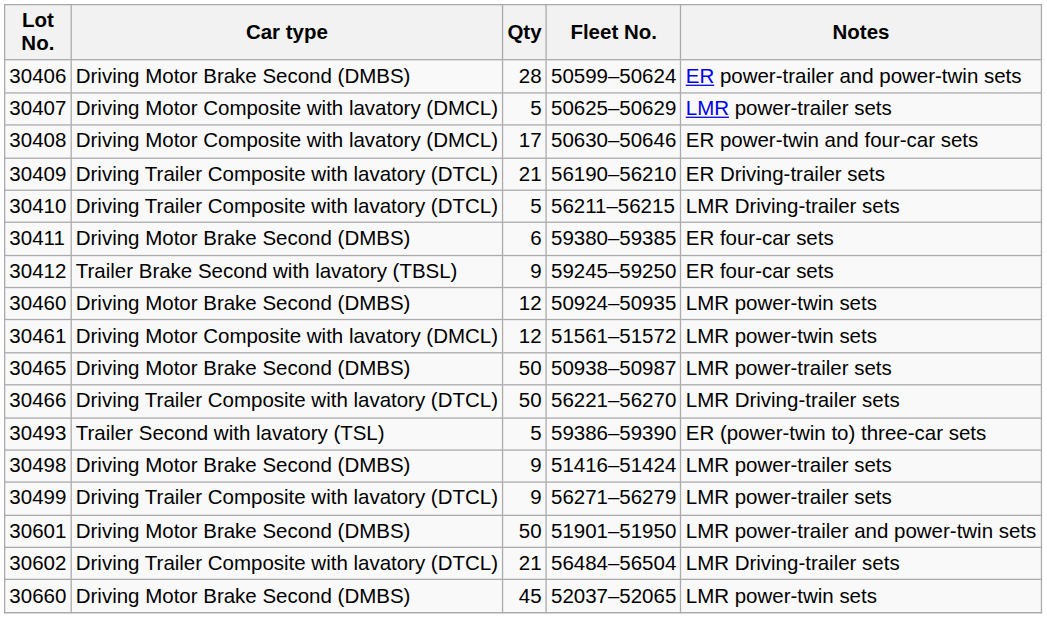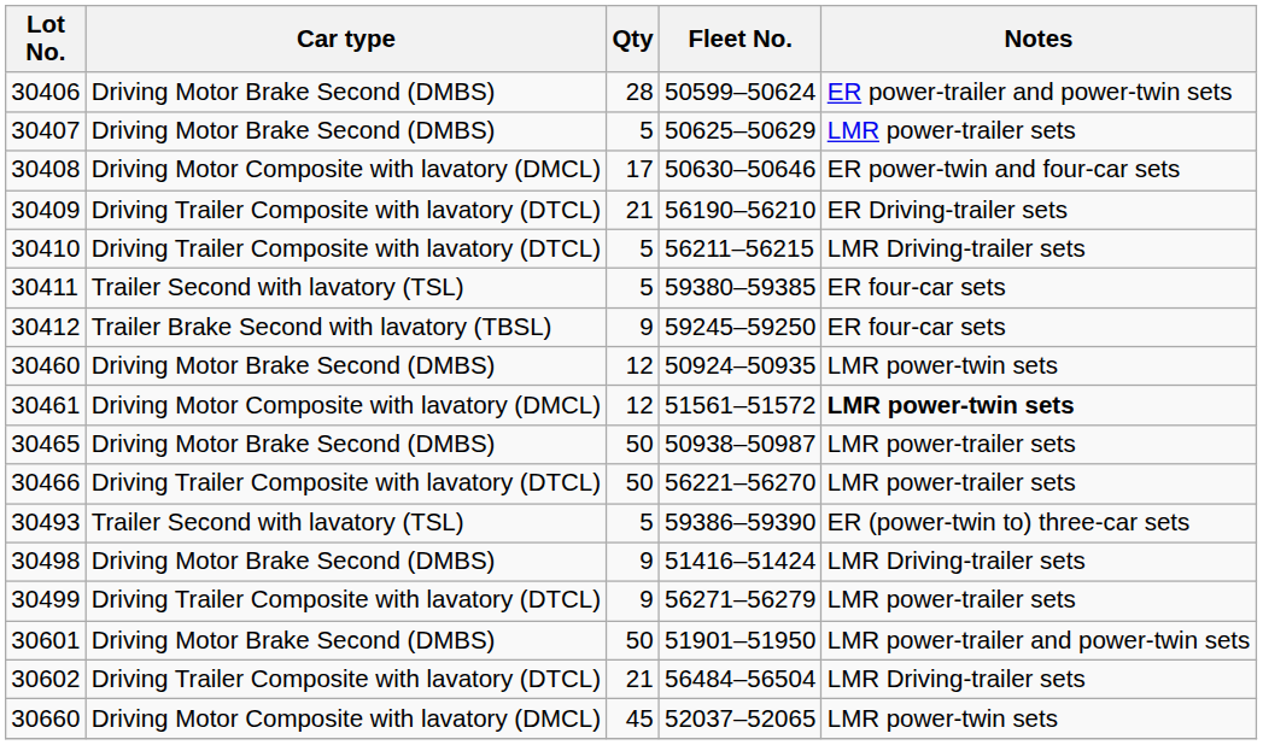30407 | Car type: Driving Motor Composite with lavatory (DMCL) -> Driving Motor Brake Second (DMBS)
30411 | Car type: Driving Motor Brake Second (DMBS) -> Trailer Second with lavatory (TSL)
30411 | Qty: 6 -> 5
30461 | Notes: normal -> bold
30466 | Notes: LMR Driving-trailer sets -> LMR power-trailer sets
30498 | Notes: LMR power-trailer sets -> LMR Driving-trailer sets
30660 | Car type: Driving Motor Brake Second (DMBS) -> Driving Motor Composite with lavatory (DMCL)
